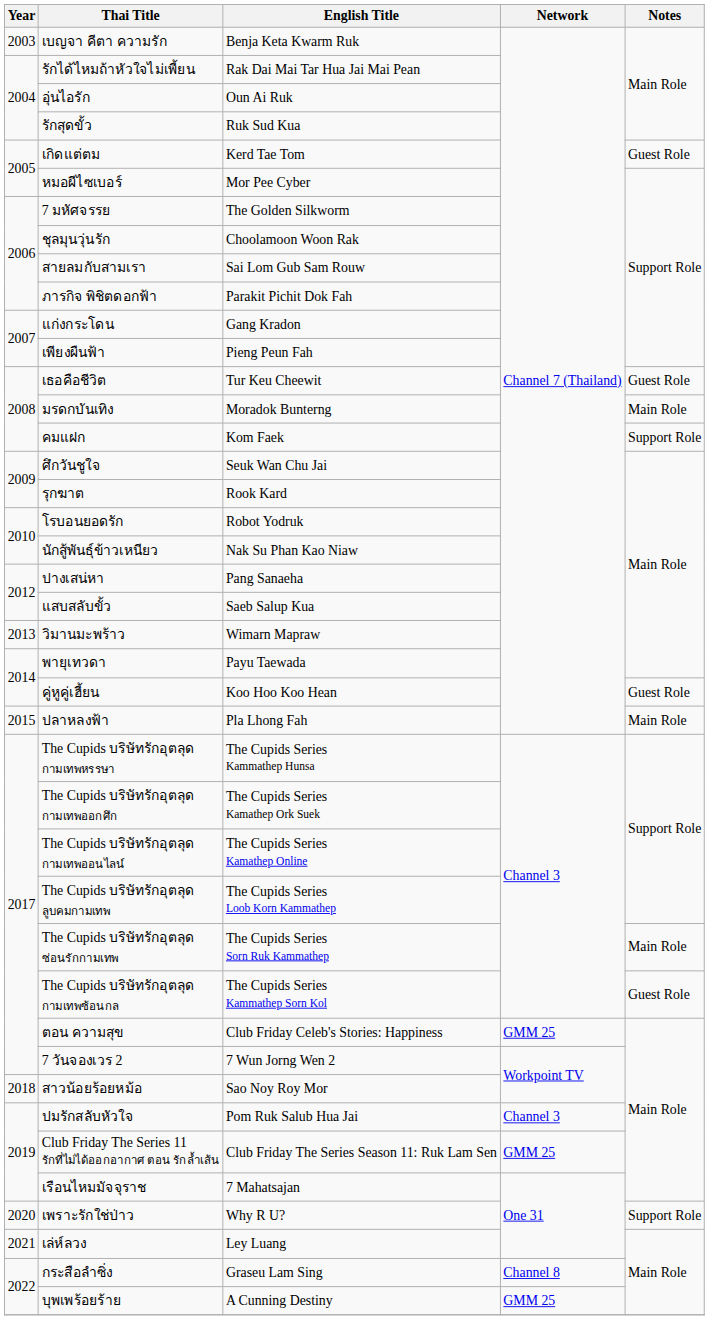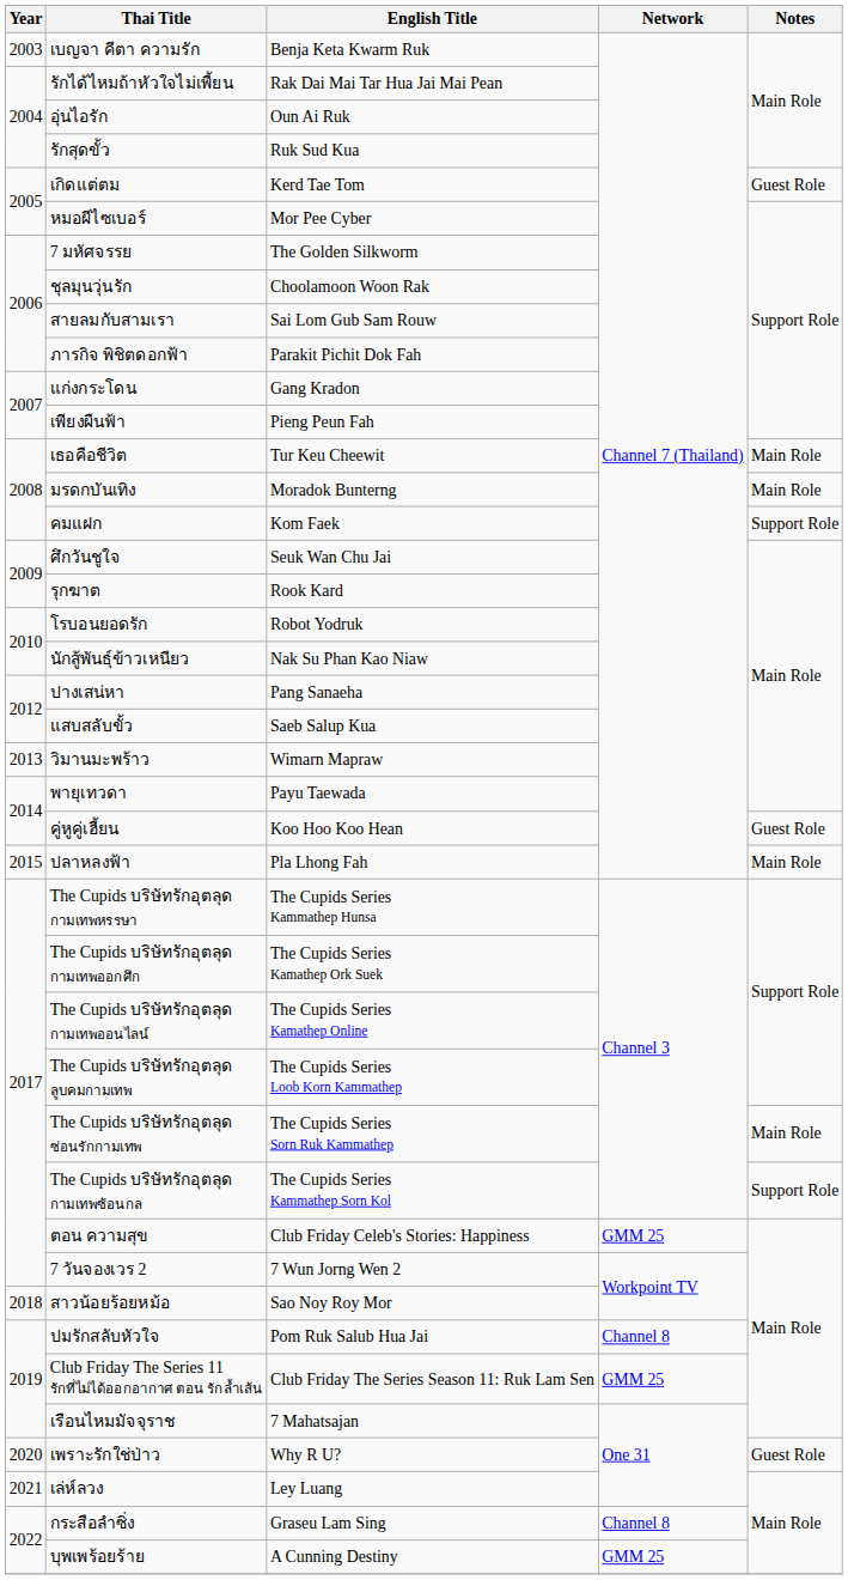เธอคือชีวิต | Notes: Guest Role -> Main Role
The Cupids บริษัทรักอุตลุด กามเทพซ้อนกล | Notes: Guest Role -> Support Role
ปมรักสลับหัวใจ | Network: Channel 3 -> Channel 8
เพราะรักใช่ป่าว | Notes: Support Role -> Guest Role
